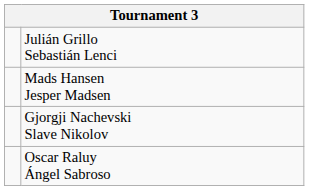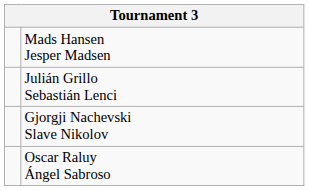rows swapped: Julián Grillo Sebastián Lenci <-> Mads Hansen Jesper Madsen
